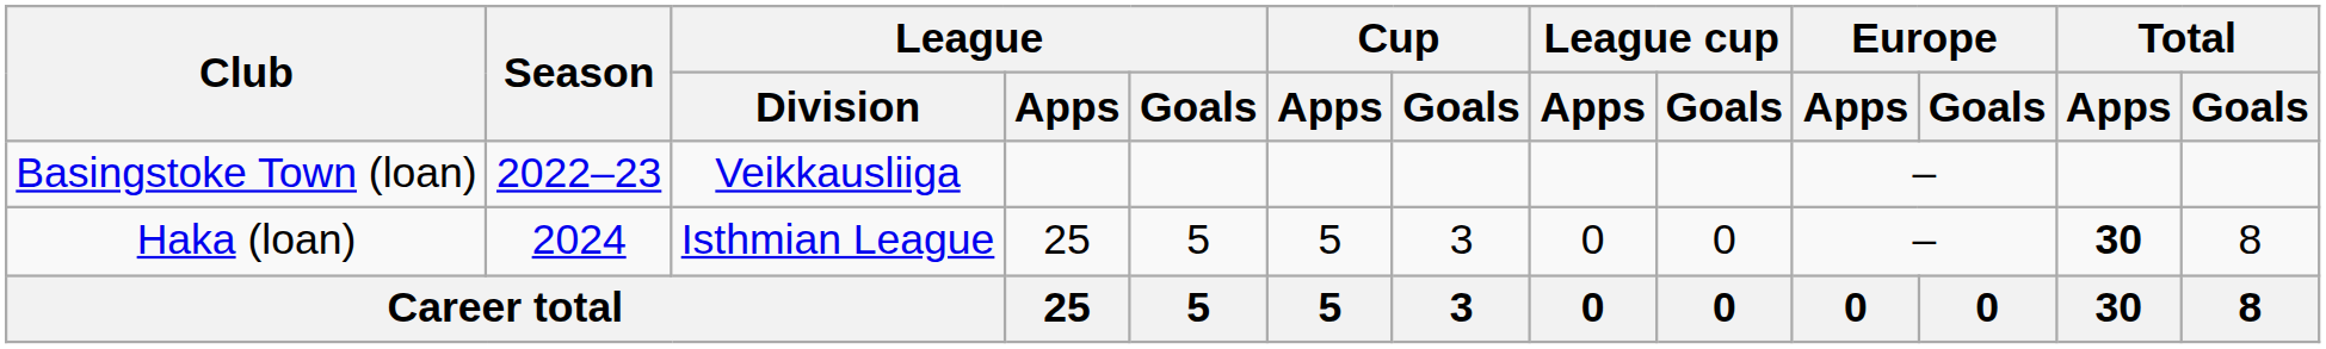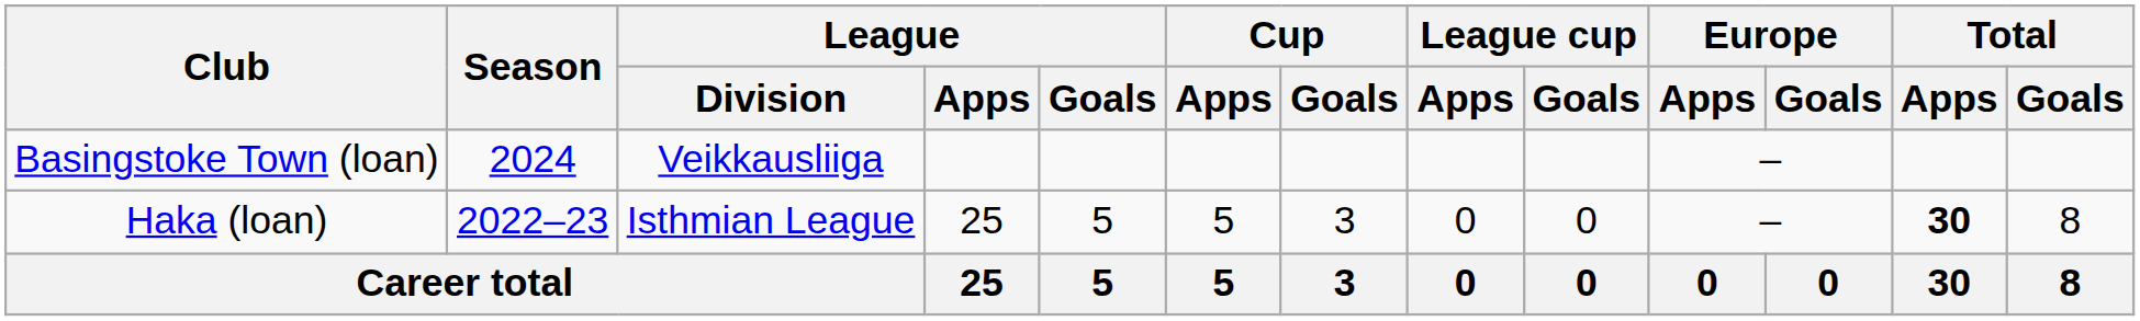Basingstoke Town (loan) | Season: 2022–23 -> 2024
Haka (loan) | Season: 2024 -> 2022–23
